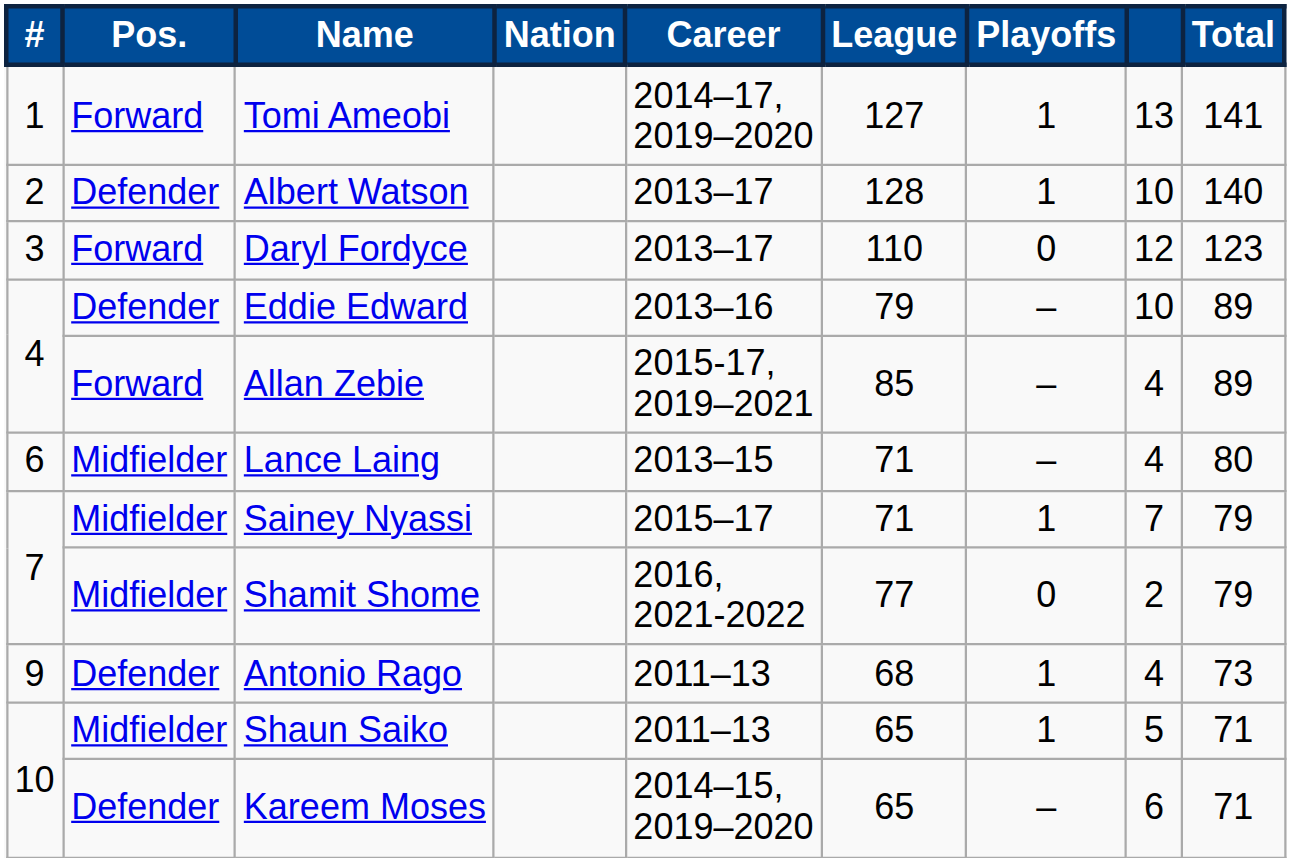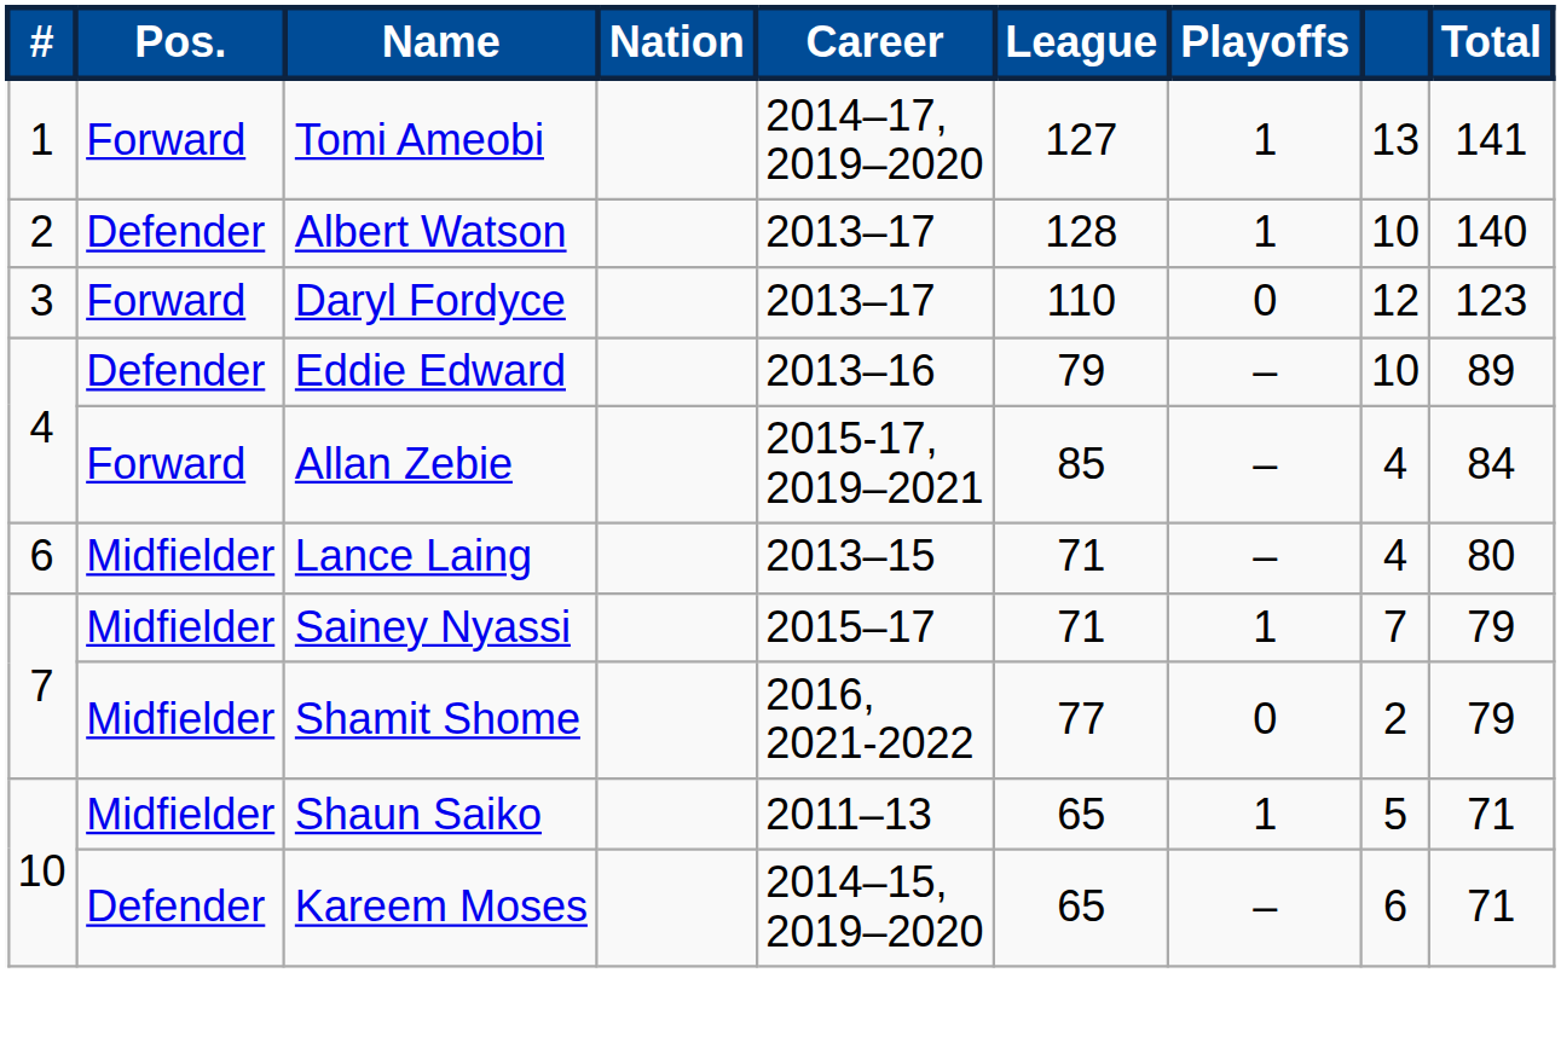Allan Zebie | Total: 89 -> 84
- row: 9 | Defender | Antonio Rago | 2011–13 | 68 | 1 | 4 | 73
